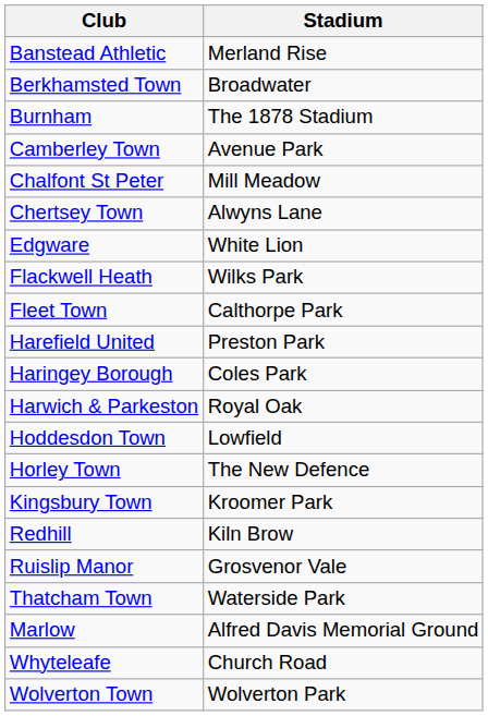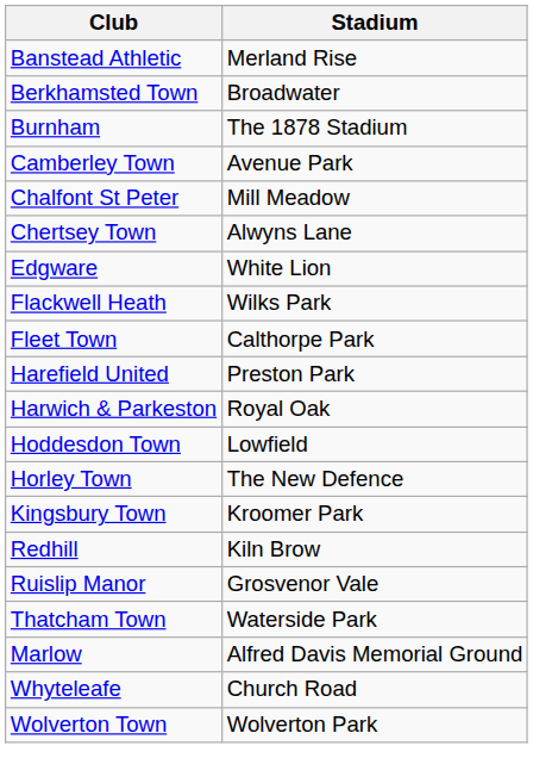- row: Haringey Borough | Coles Park
